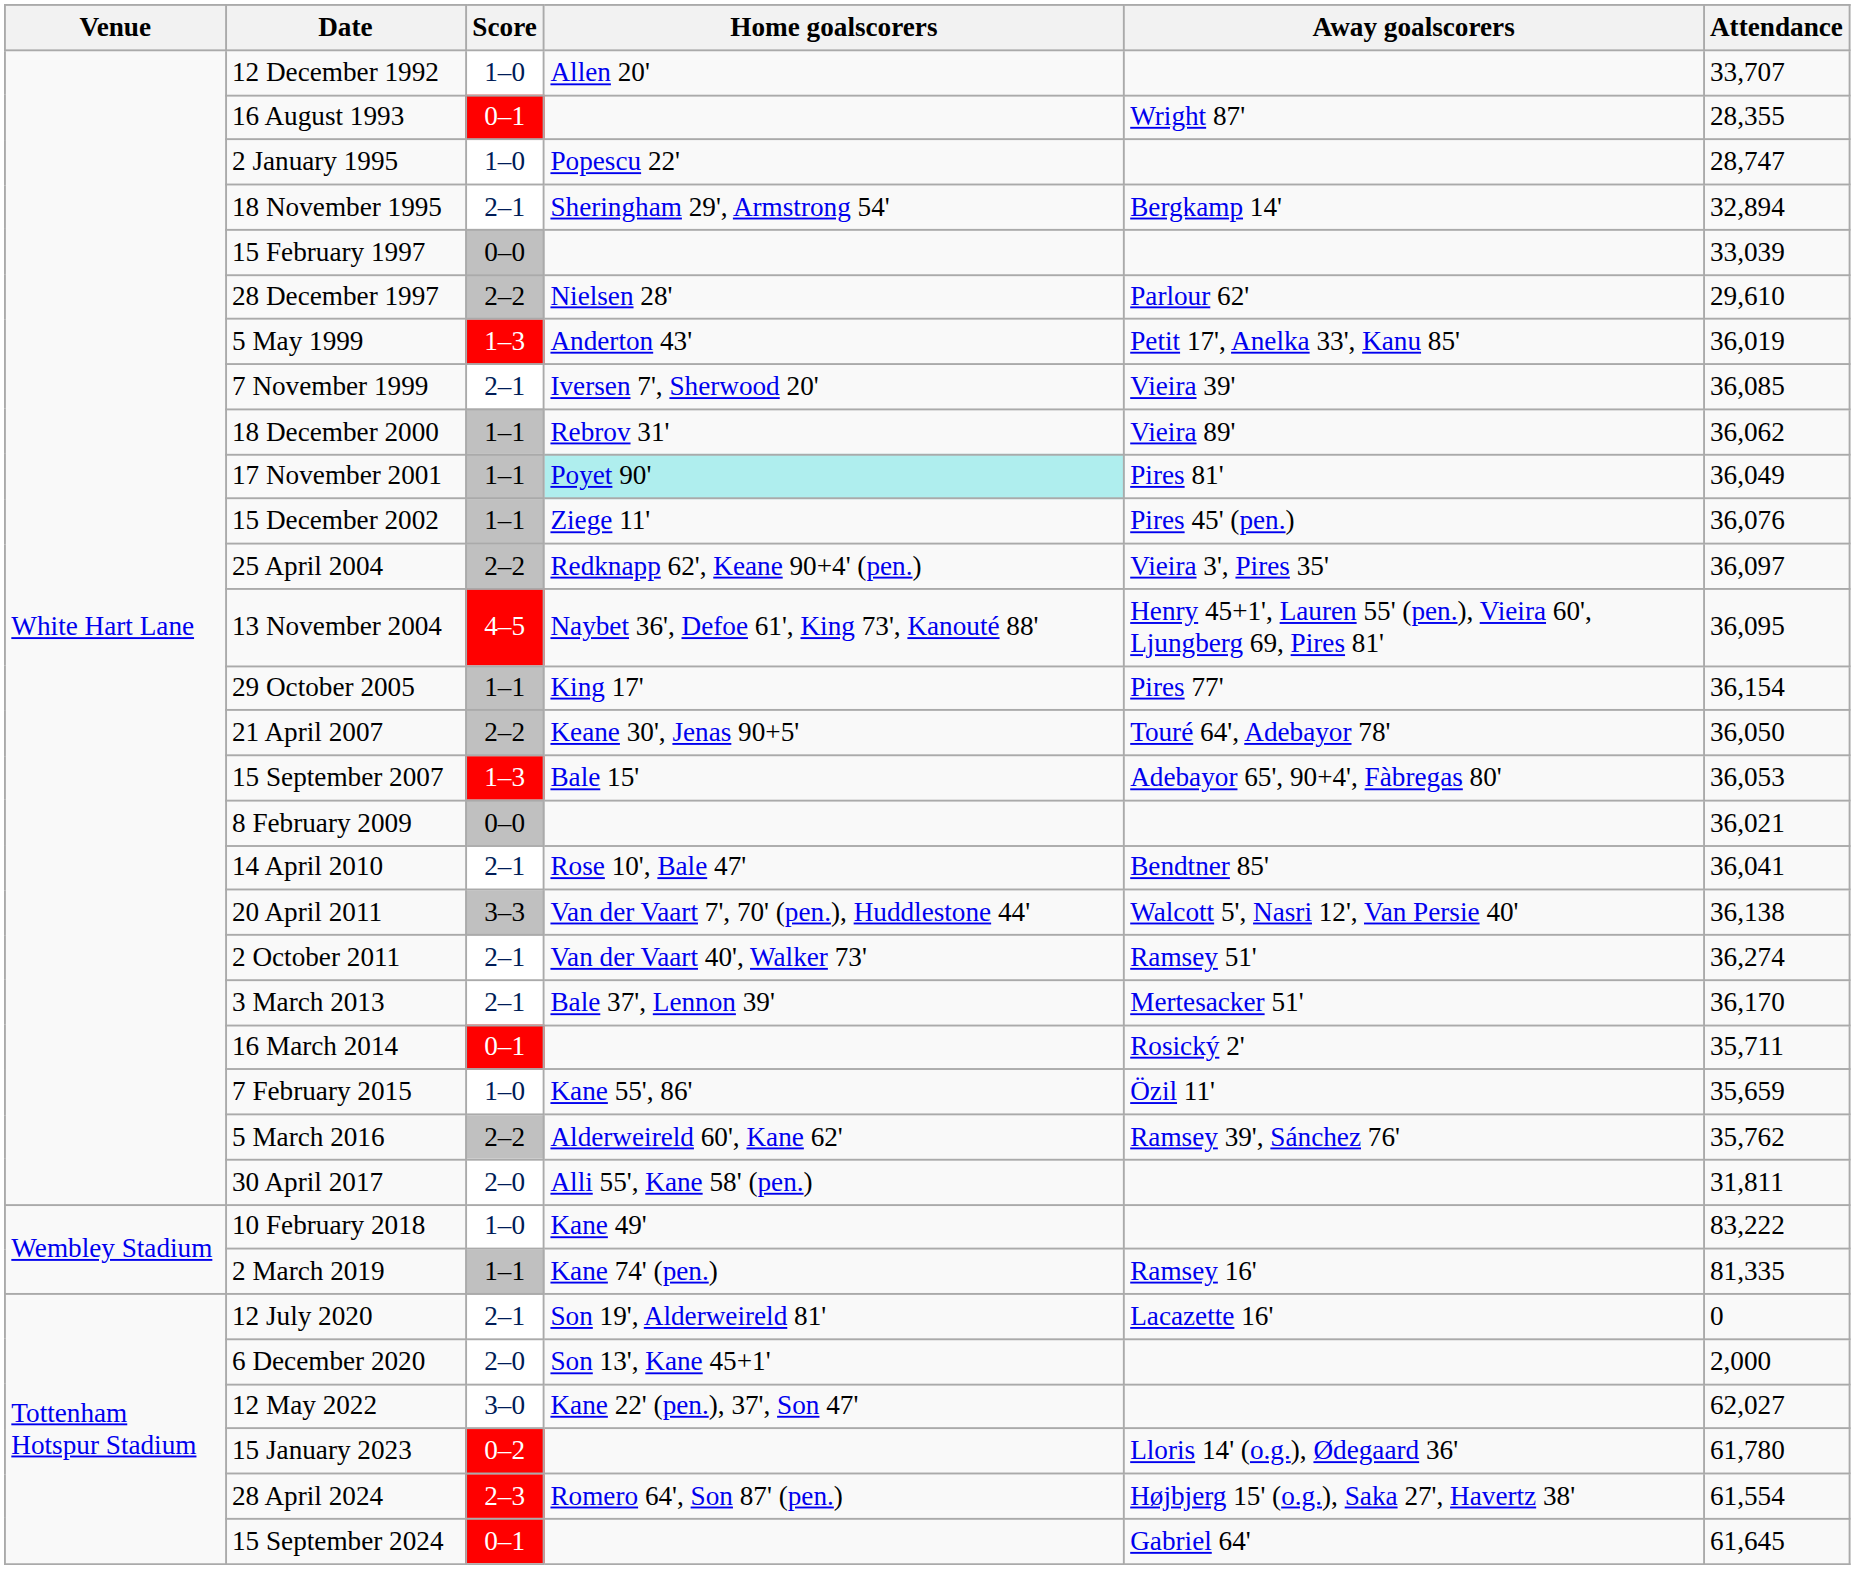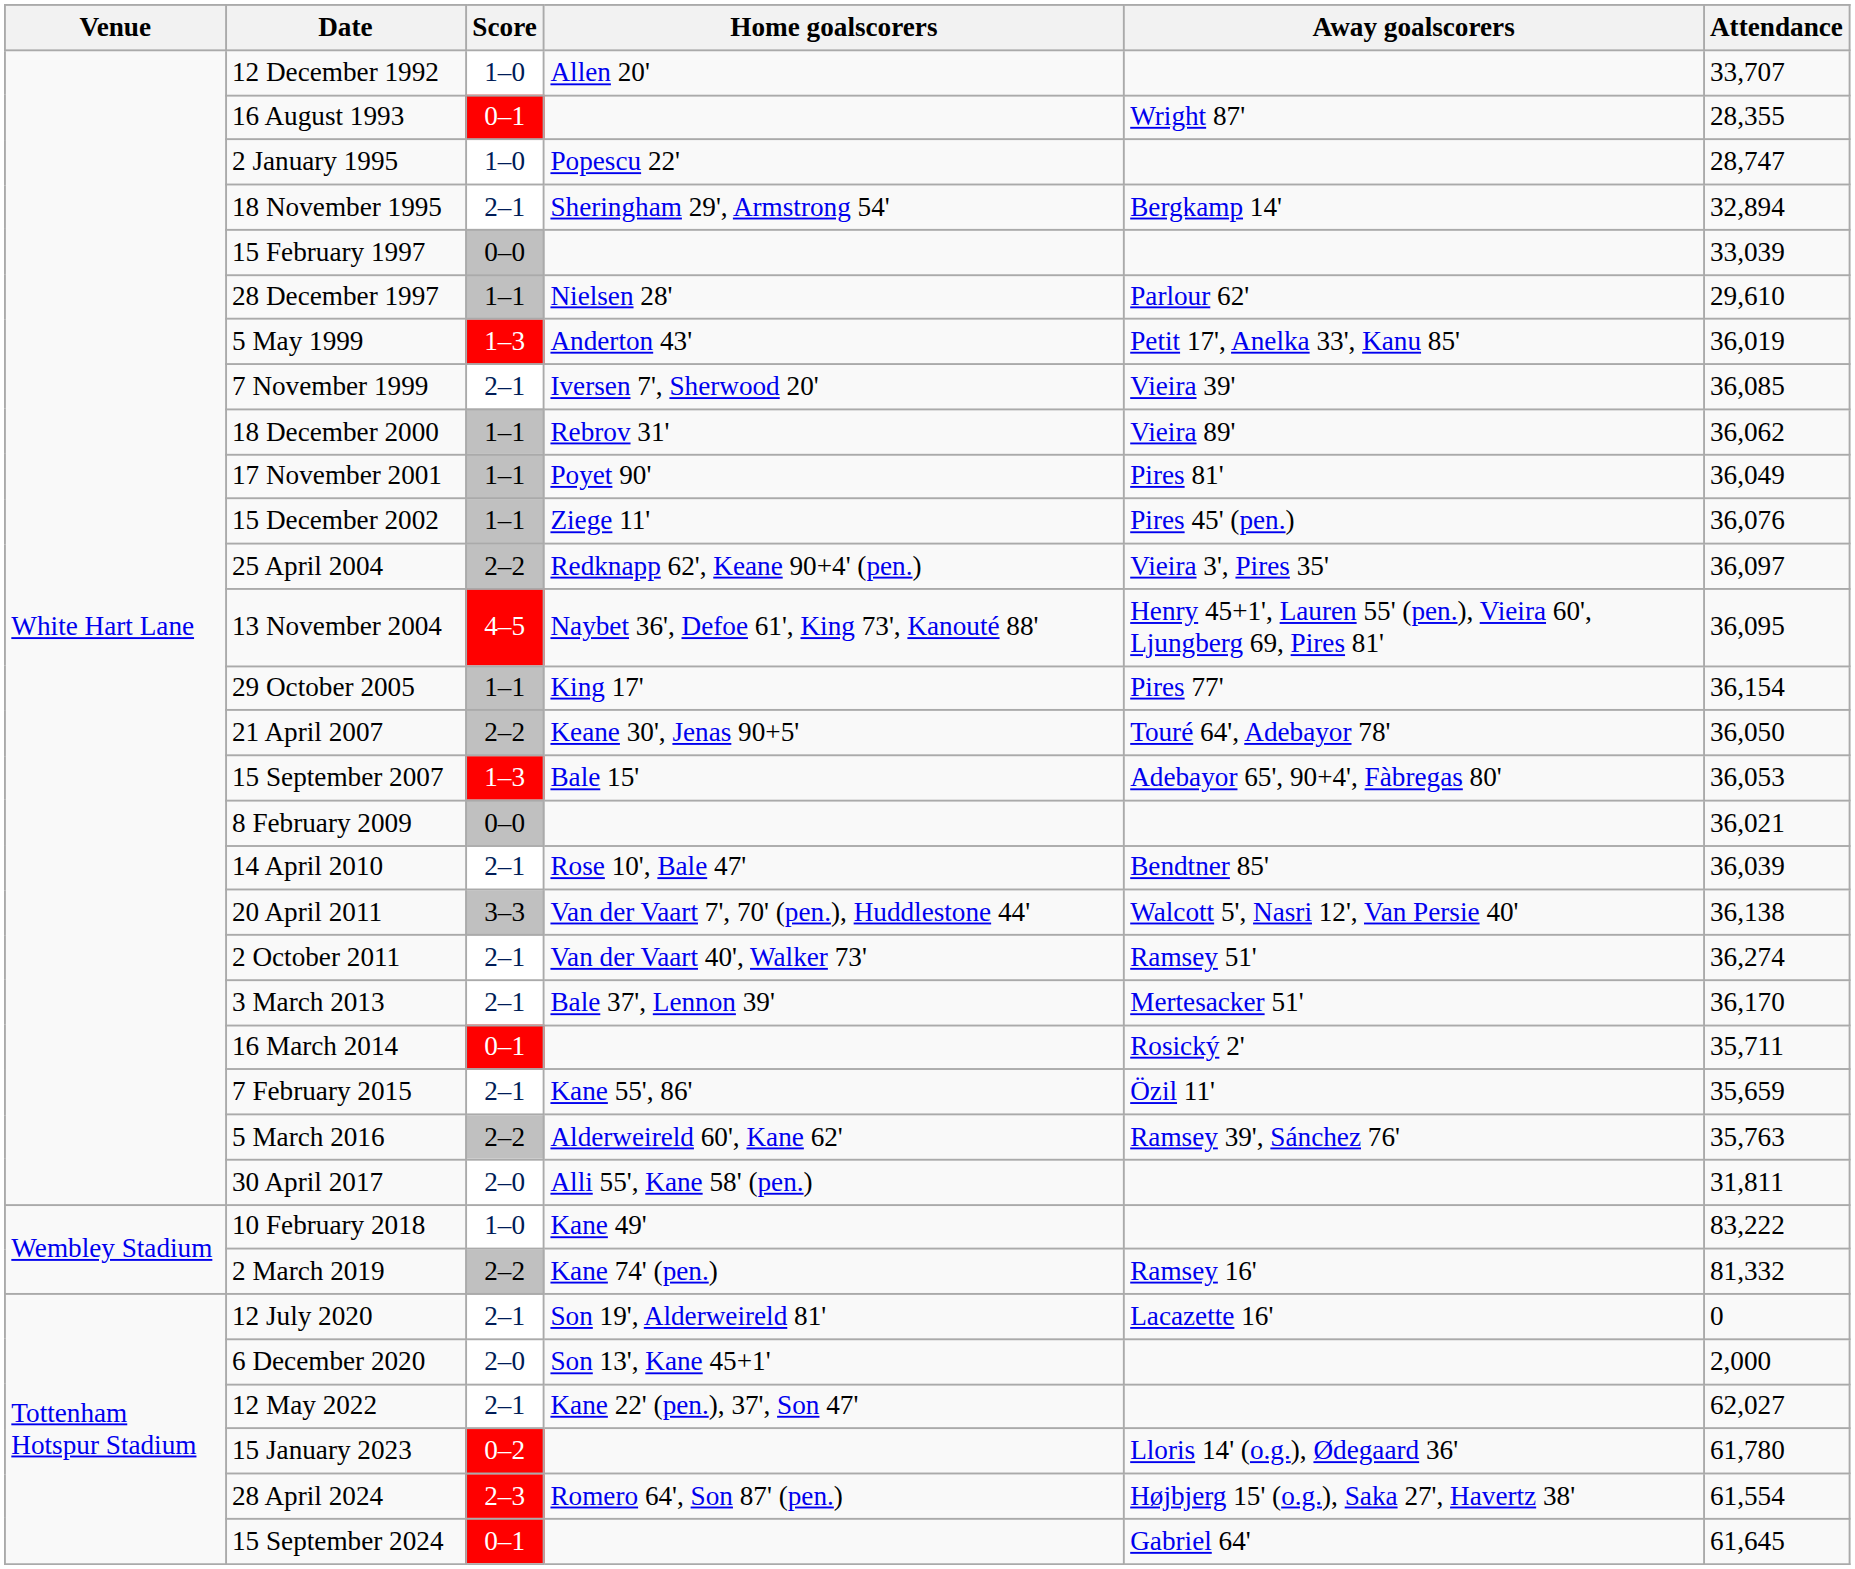28 December 1997 | Score: 2–2 -> 1–1
17 November 2001 | Home goalscorers: paleturquoise background -> no background
14 April 2010 | Attendance: 36,041 -> 36,039
7 February 2015 | Score: 1–0 -> 2–1
5 March 2016 | Attendance: 35,762 -> 35,763
2 March 2019 | Score: 1–1 -> 2–2
2 March 2019 | Attendance: 81,335 -> 81,332
12 May 2022 | Score: 3–0 -> 2–1
